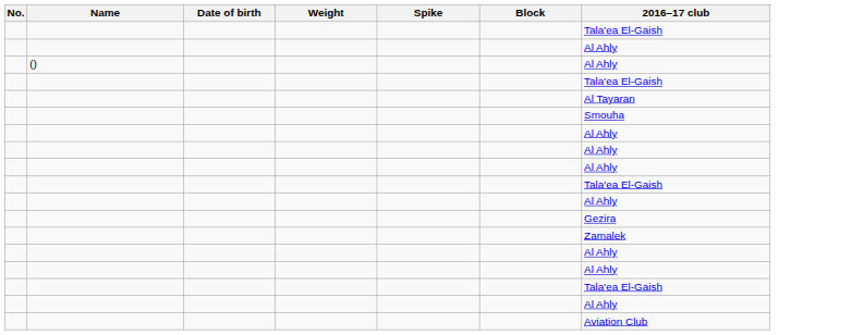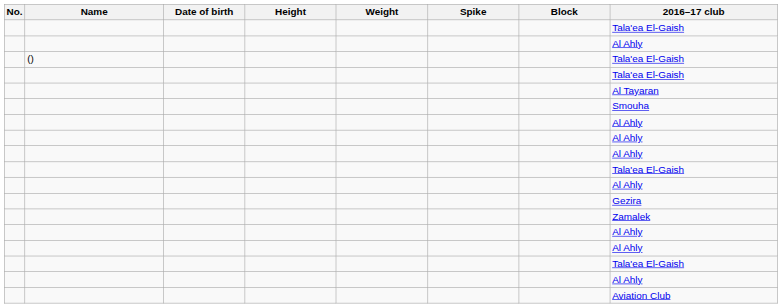+ column: Height
() | 2016–17 club: Al Ahly -> Tala'ea El-Gaish
